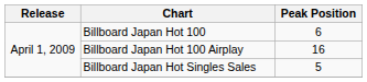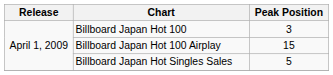Billboard Japan Hot 100 | Peak Position: 6 -> 3
Billboard Japan Hot 100 Airplay | Peak Position: 16 -> 15
